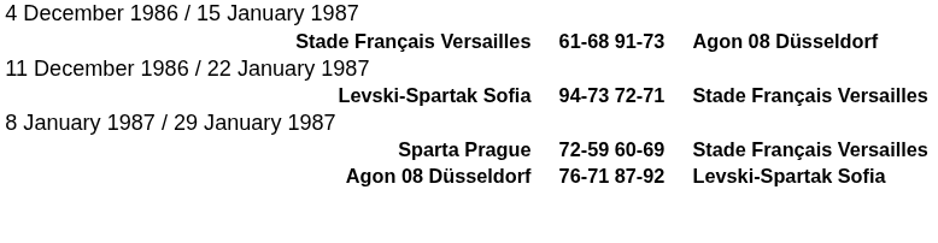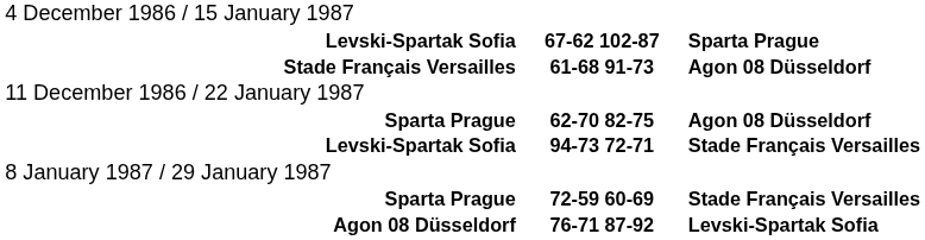+ row: Levski-Spartak Sofia | 67-62 102-87 | Sparta Prague
+ row: Sparta Prague | 62-70 82-75 | Agon 08 Düsseldorf
